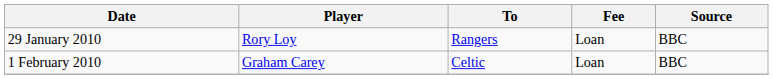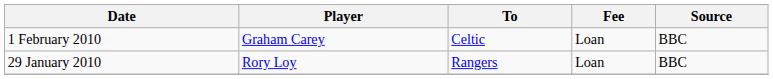rows swapped: 29 January 2010 <-> 1 February 2010
